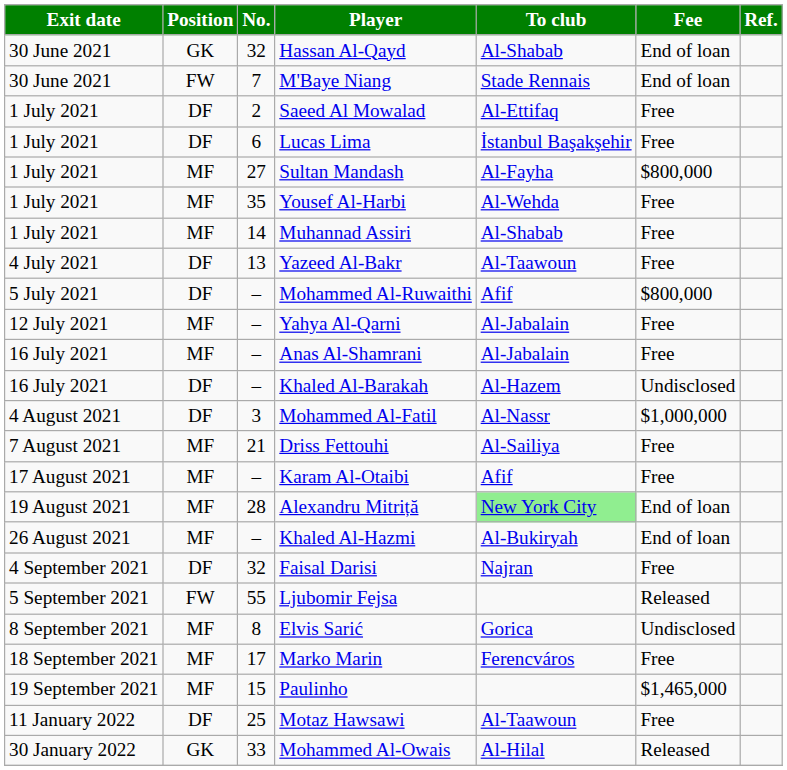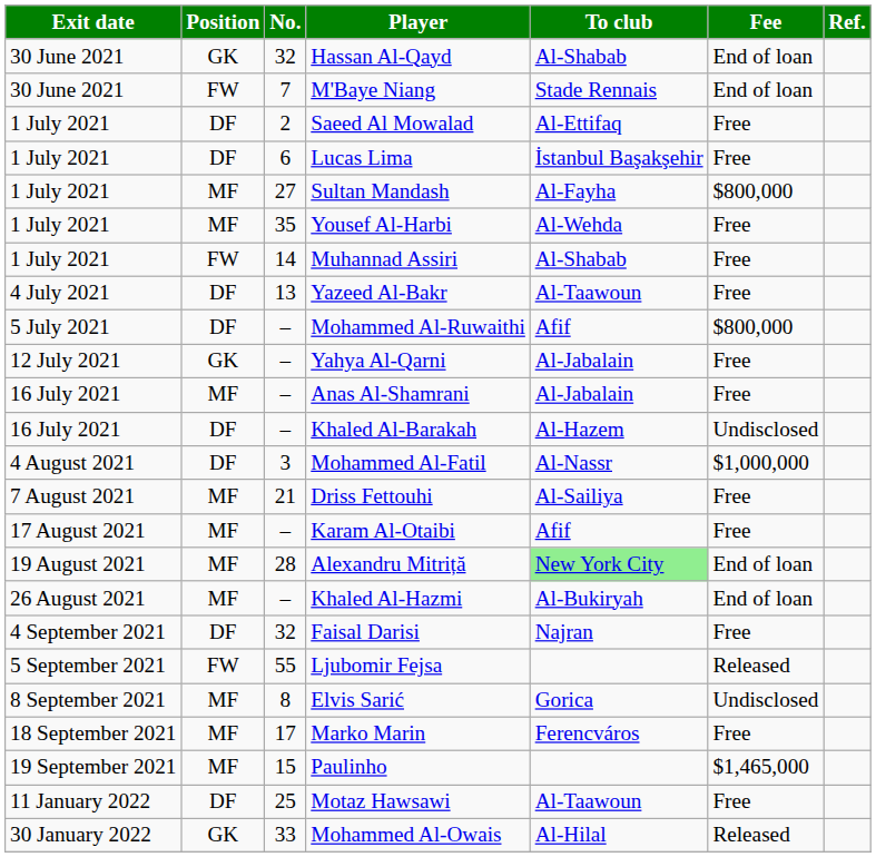Muhannad Assiri | Position: MF -> FW
Yahya Al-Qarni | Position: MF -> GK
